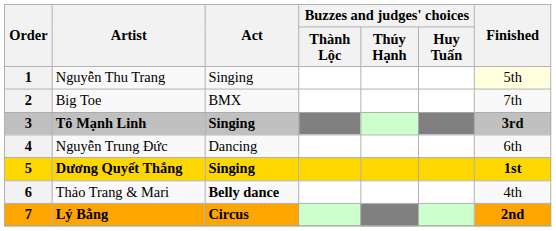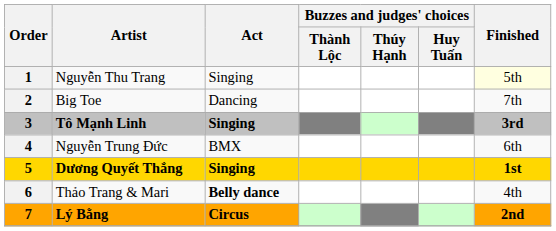Big Toe | Act: BMX -> Dancing
Nguyễn Trung Đức | Act: Dancing -> BMX
